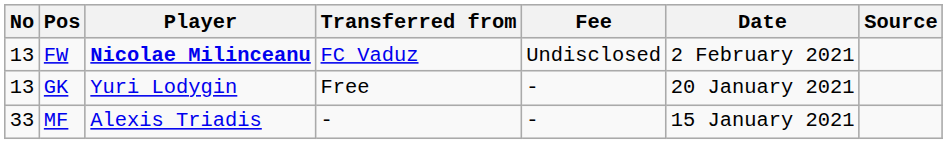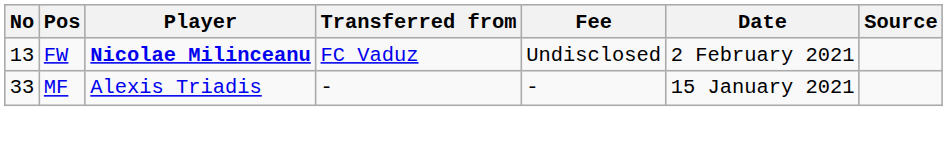- row: 13 | GK | Yuri Lodygin | Free | - | 20 January 2021
